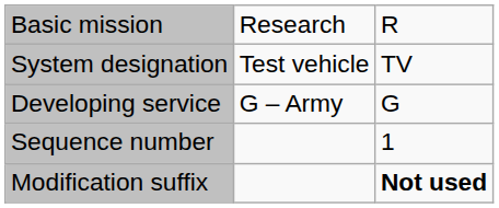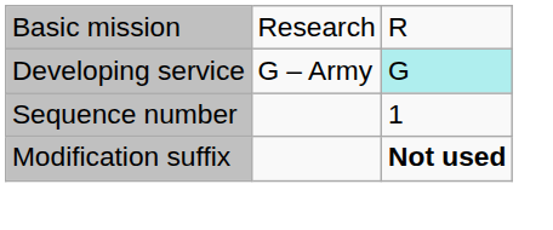- row: System designation | Test vehicle | TV
Developing service | column 3: no background -> paleturquoise background
